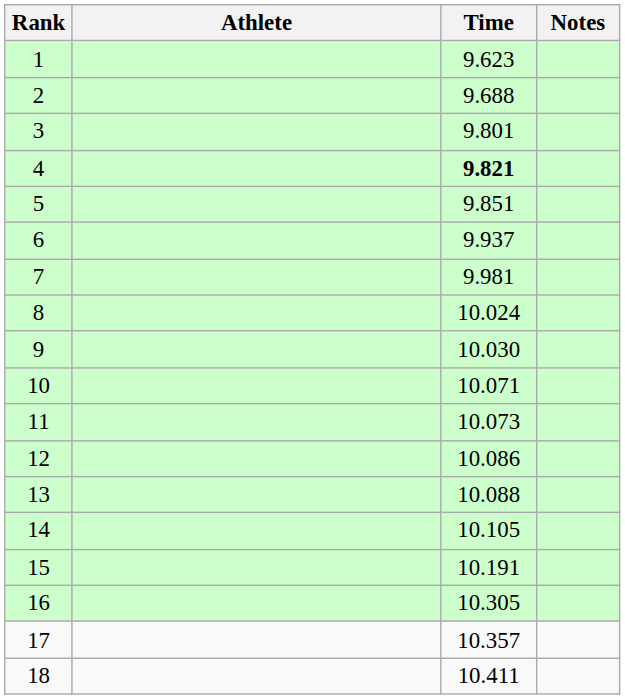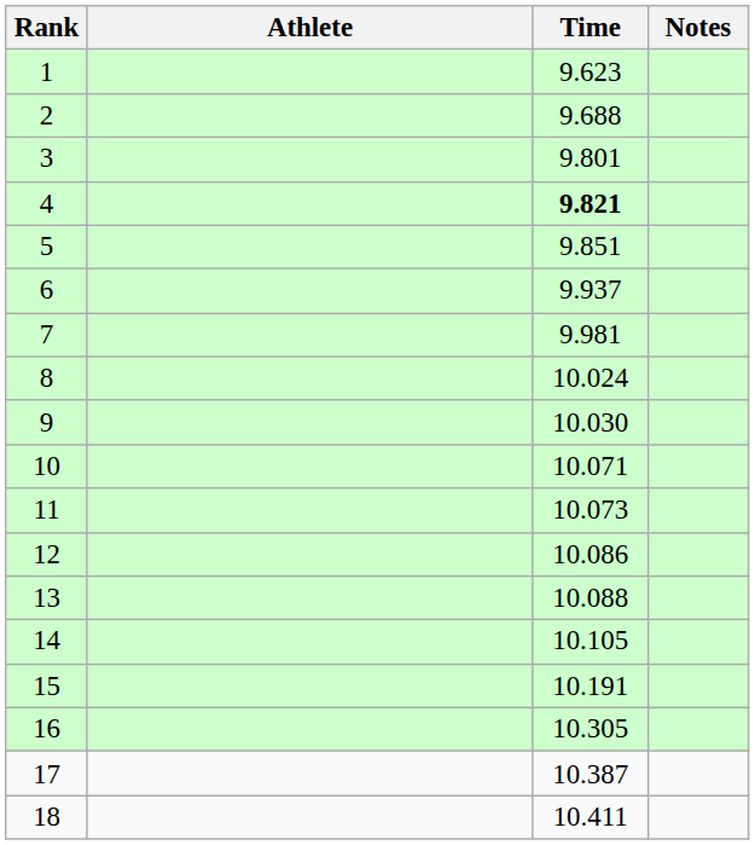17 | Time: 10.357 -> 10.387
